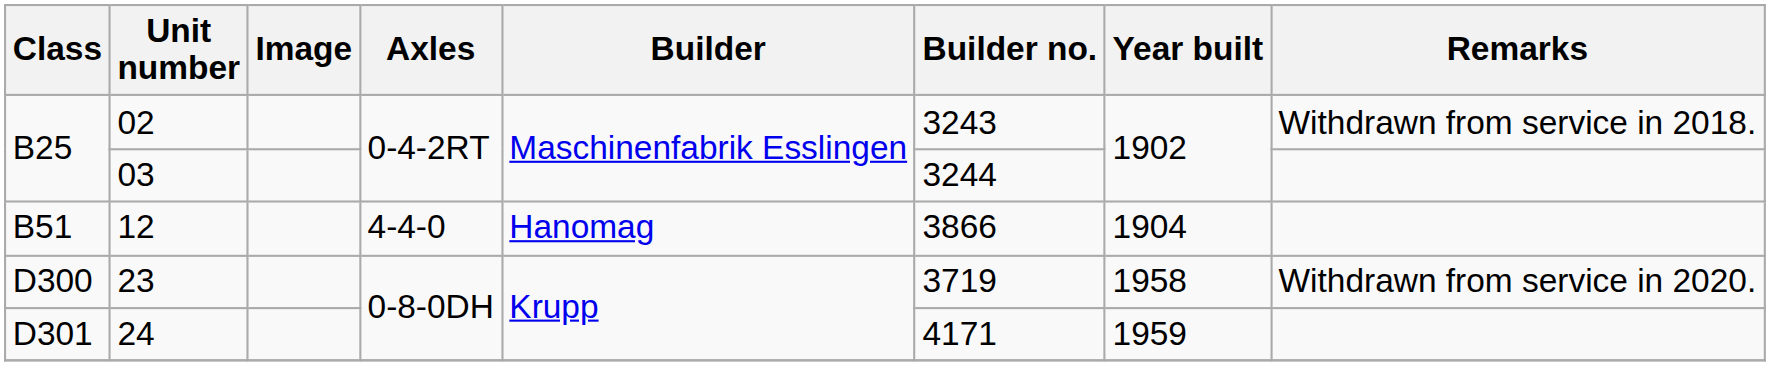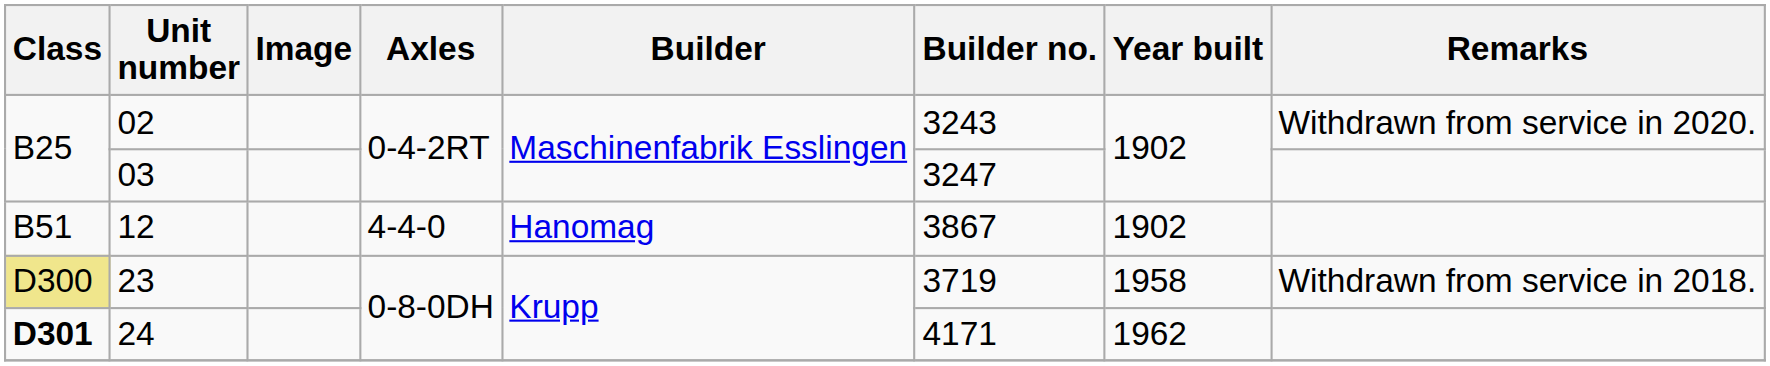02 | Remarks: Withdrawn from service in 2018. -> Withdrawn from service in 2020.
03 | Builder no.: 3244 -> 3247
12 | Builder no.: 3866 -> 3867
12 | Year built: 1904 -> 1902
23 | Class: no background -> khaki background
23 | Remarks: Withdrawn from service in 2020. -> Withdrawn from service in 2018.
24 | Class: normal -> bold
24 | Year built: 1959 -> 1962
